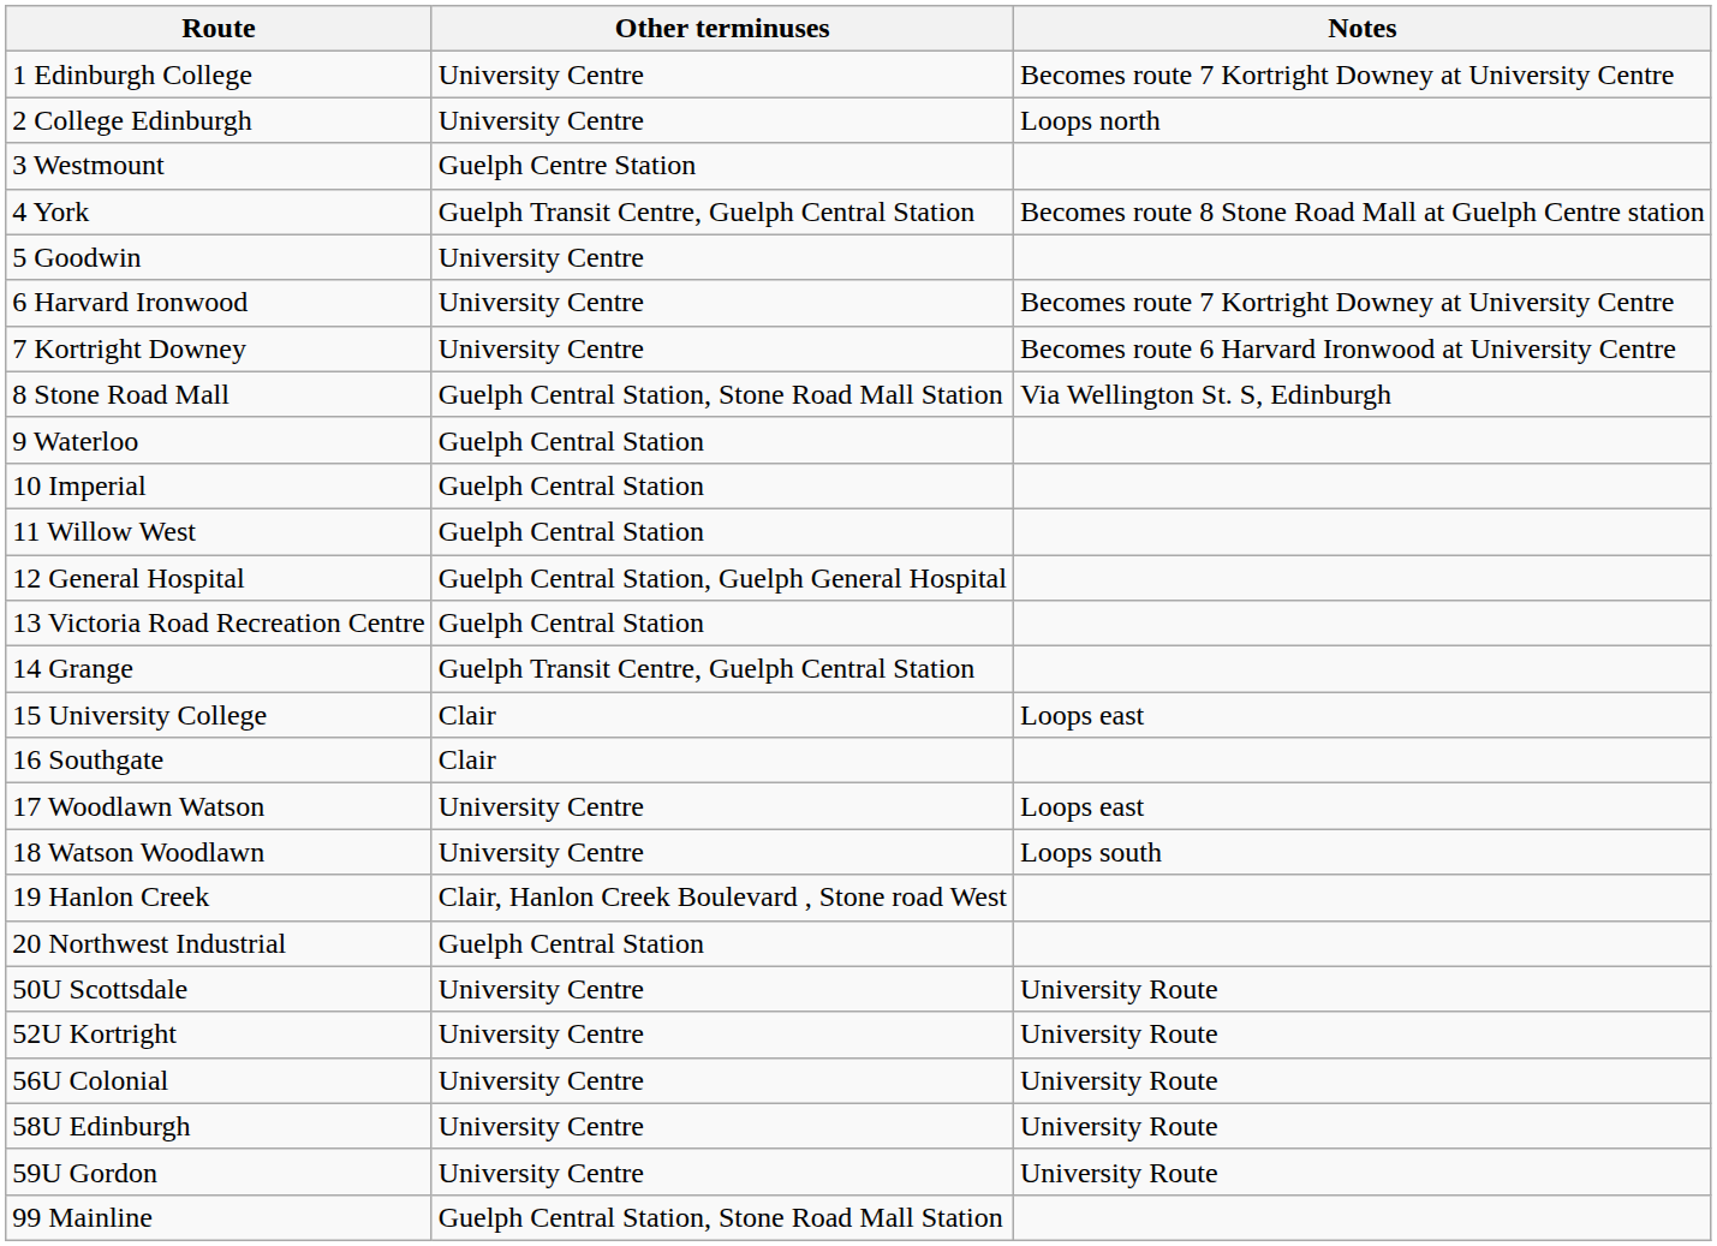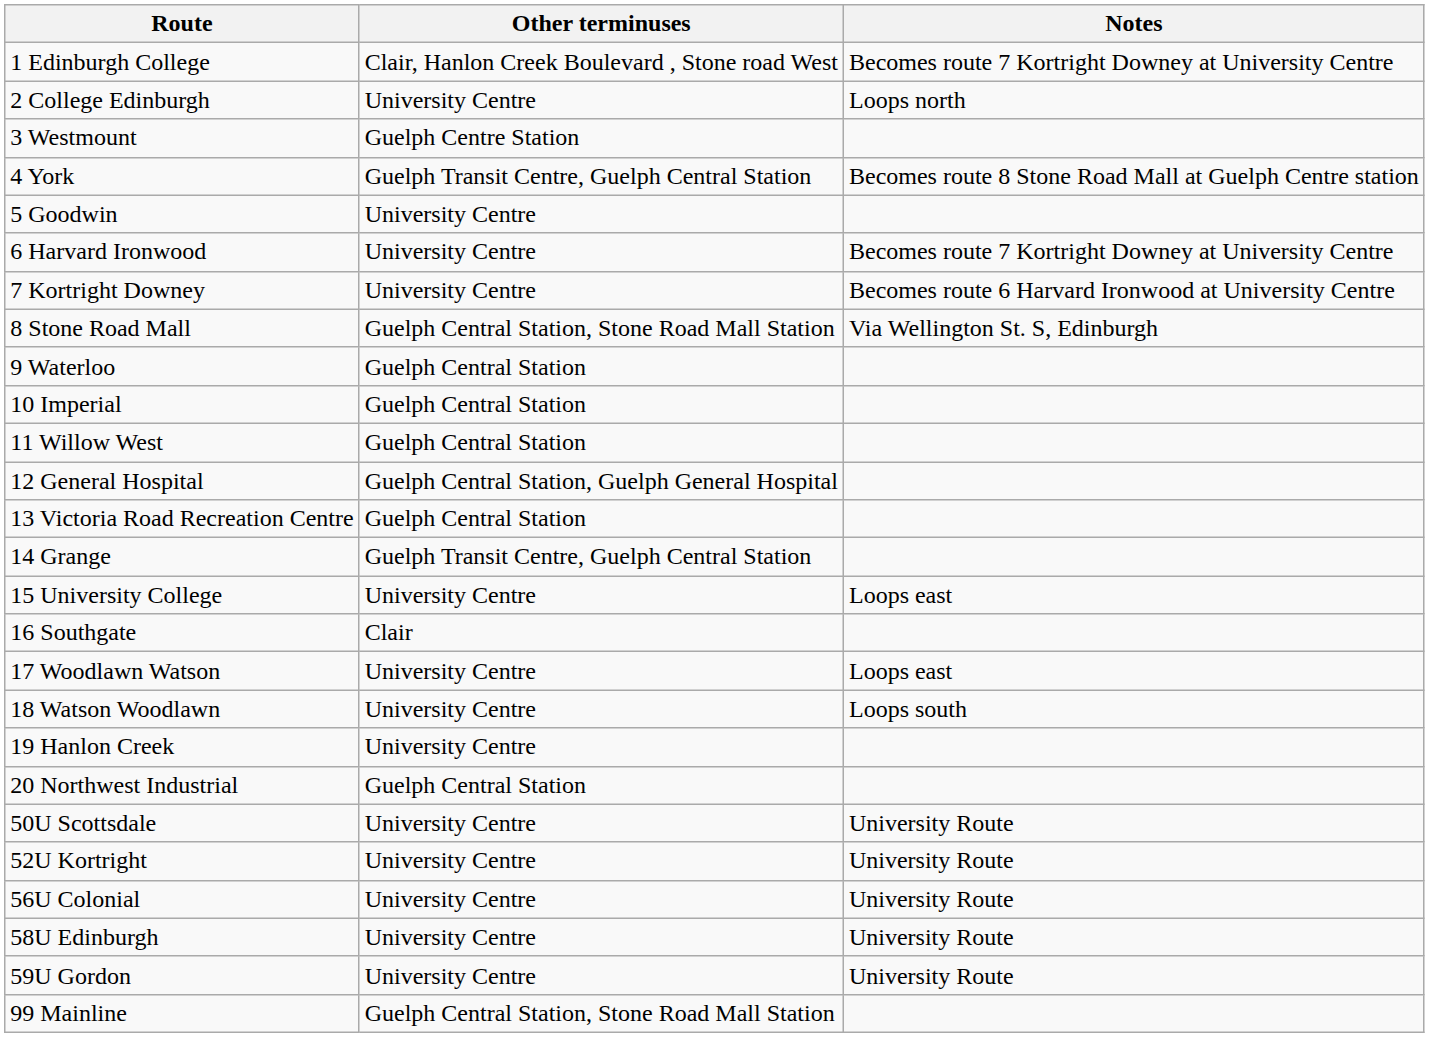1 Edinburgh College | Other terminuses: University Centre -> Clair, Hanlon Creek Boulevard , Stone road West
15 University College | Other terminuses: Clair -> University Centre
19 Hanlon Creek | Other terminuses: Clair, Hanlon Creek Boulevard , Stone road West -> University Centre
